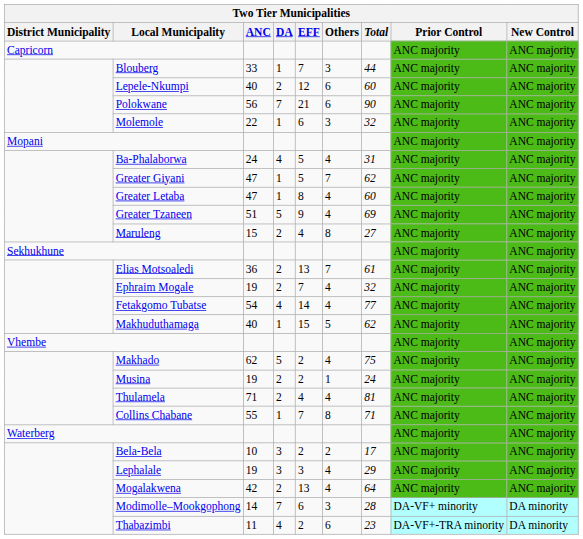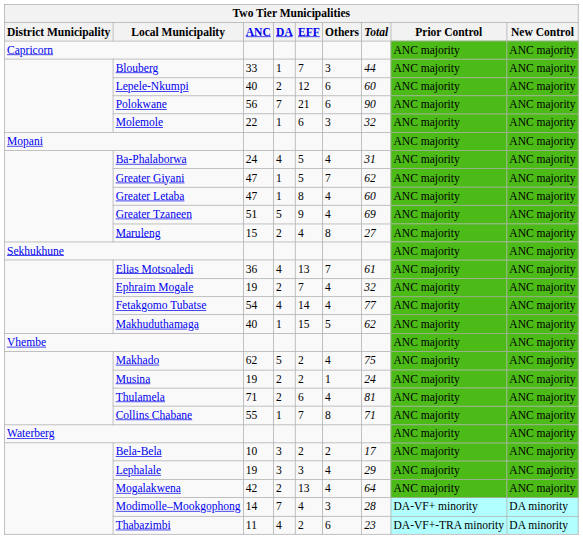Elias Motsoaledi | DA: 2 -> 4
Thulamela | EFF: 4 -> 6
Modimolle–Mookgophong | EFF: 6 -> 4
